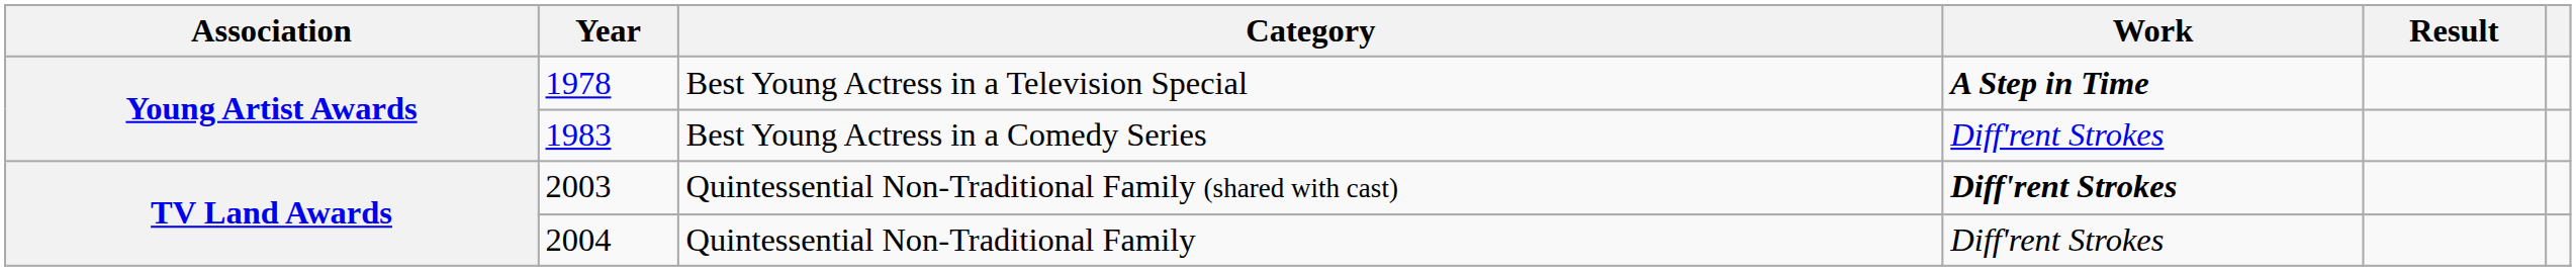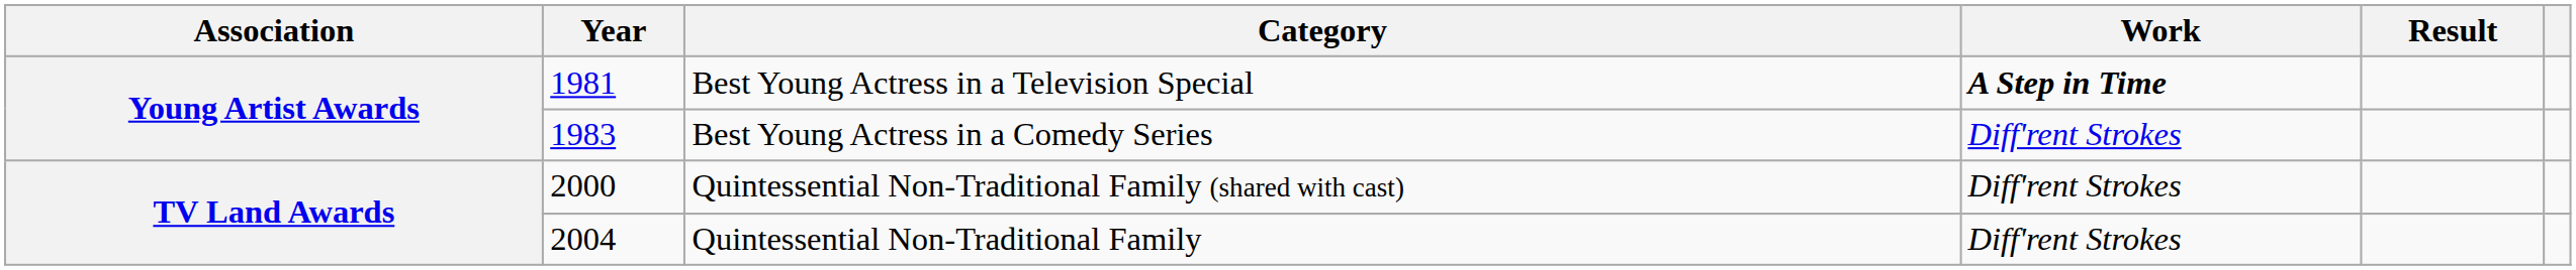Best Young Actress in a Television Special | Year: 1978 -> 1981
Quintessential Non-Traditional Family (shared with cast) | Year: 2003 -> 2000
Quintessential Non-Traditional Family (shared with cast) | Work: bold -> normal
